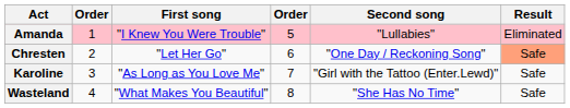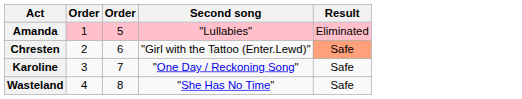- column: First song | "I Knew You Were Trouble" | "Let Her Go" | "As Long as You Love Me" | "What Makes You Beautiful"
Chresten | Second song: "One Day / Reckoning Song" -> "Girl with the Tattoo (Enter.Lewd)"
Karoline | Second song: "Girl with the Tattoo (Enter.Lewd)" -> "One Day / Reckoning Song"
